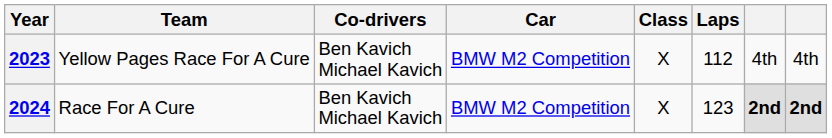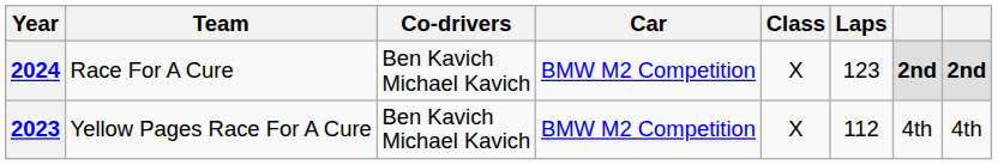rows swapped: 2023 <-> 2024
